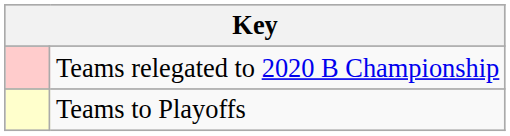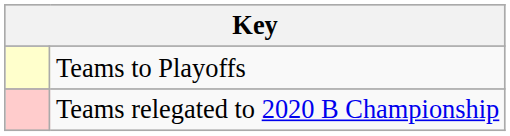rows swapped: Teams to Playoffs <-> Teams relegated to 2020 B Championship
